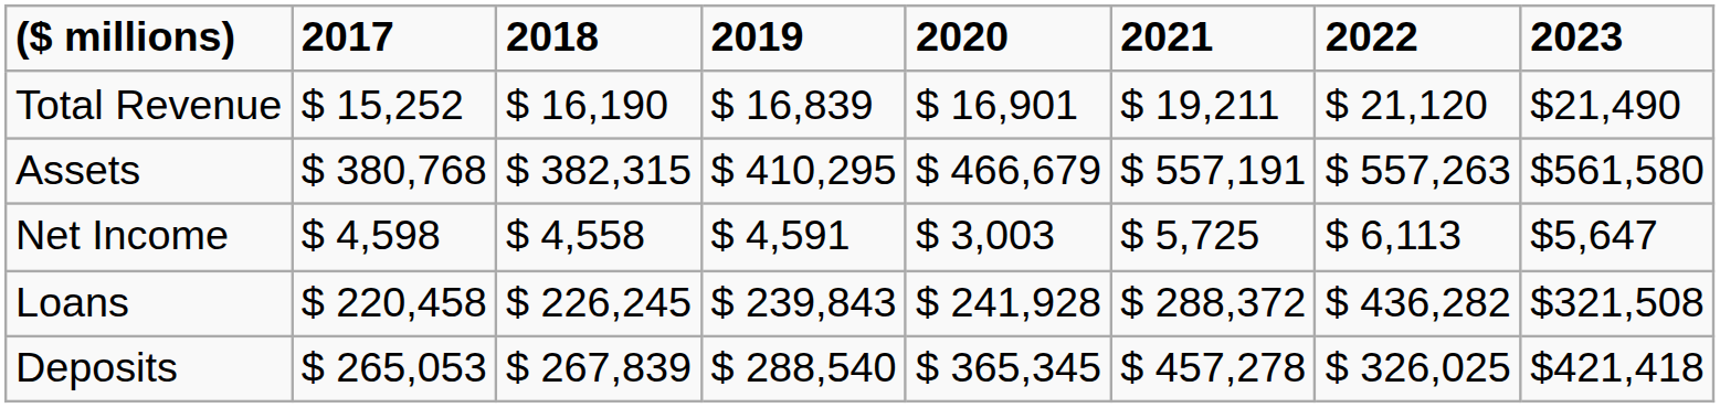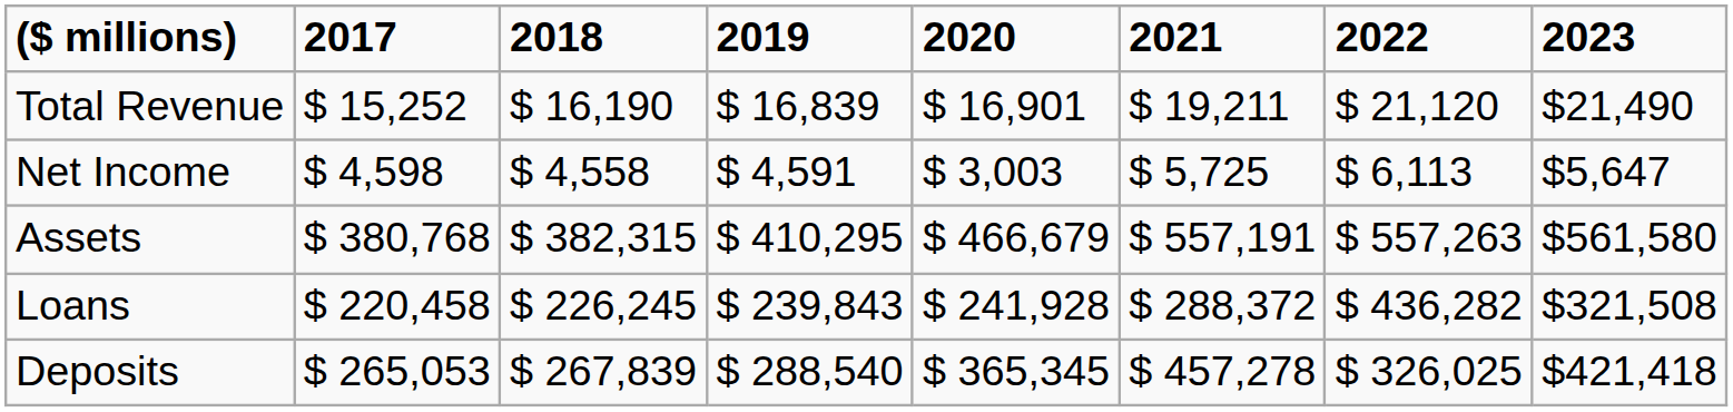rows swapped: Net Income <-> Assets
